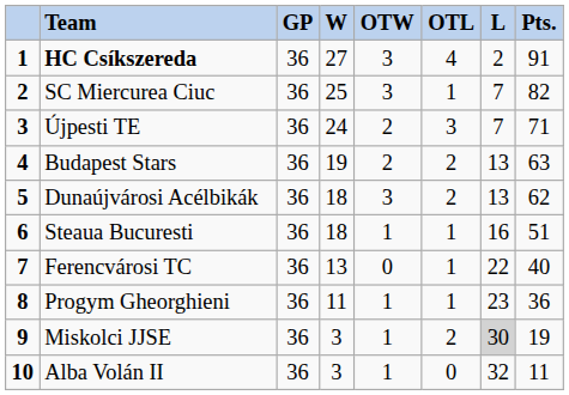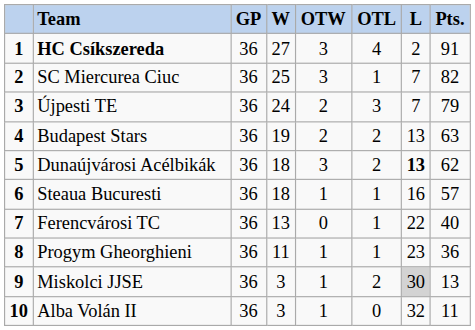Újpesti TE | column 8: 71 -> 79
Dunaújvárosi Acélbikák | column 7: normal -> bold
Steaua Bucuresti | column 8: 51 -> 57
Miskolci JJSE | column 8: 19 -> 13
